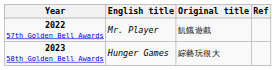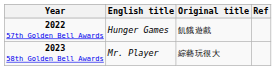2022 57th Golden Bell Awards | English title: Mr. Player -> Hunger Games
2023 58th Golden Bell Awards | English title: Hunger Games -> Mr. Player
